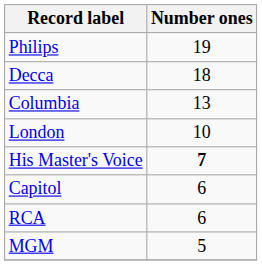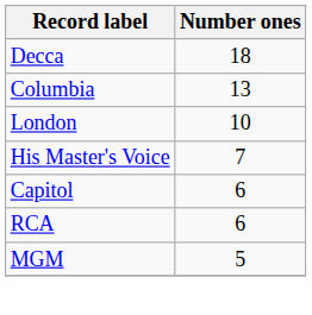- row: Philips | 19
His Master's Voice | Number ones: bold -> normal
